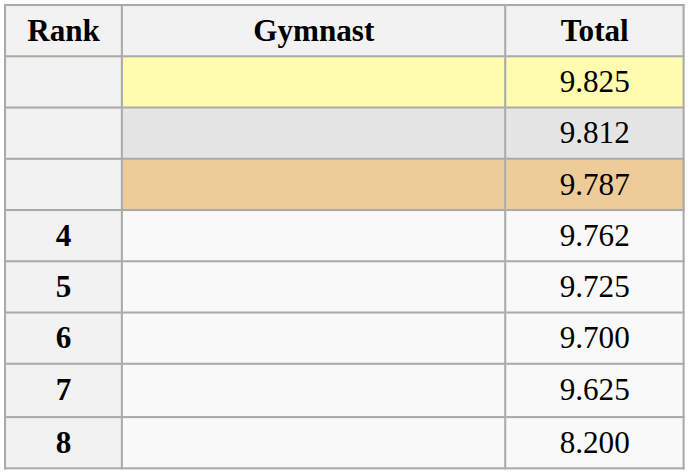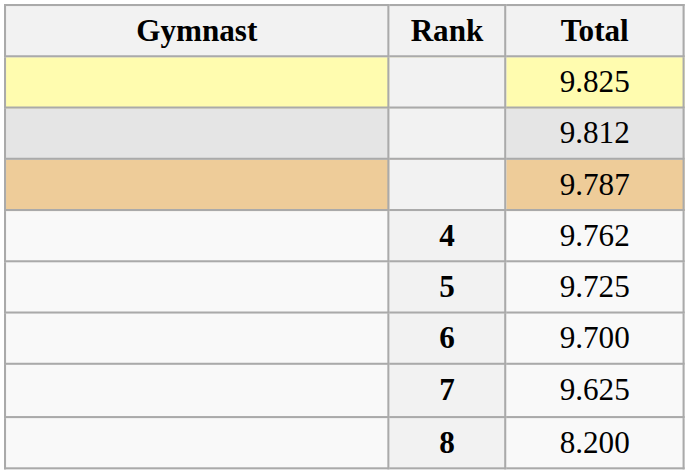columns swapped: Rank <-> Gymnast
